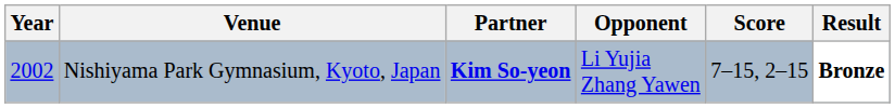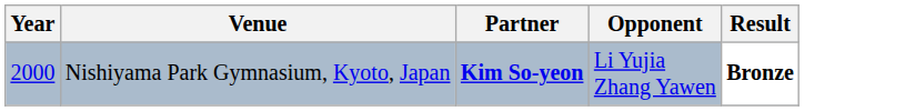- column: Score | 7–15, 2–15
Nishiyama Park Gymnasium, Kyoto, Japan | Year: 2002 -> 2000
